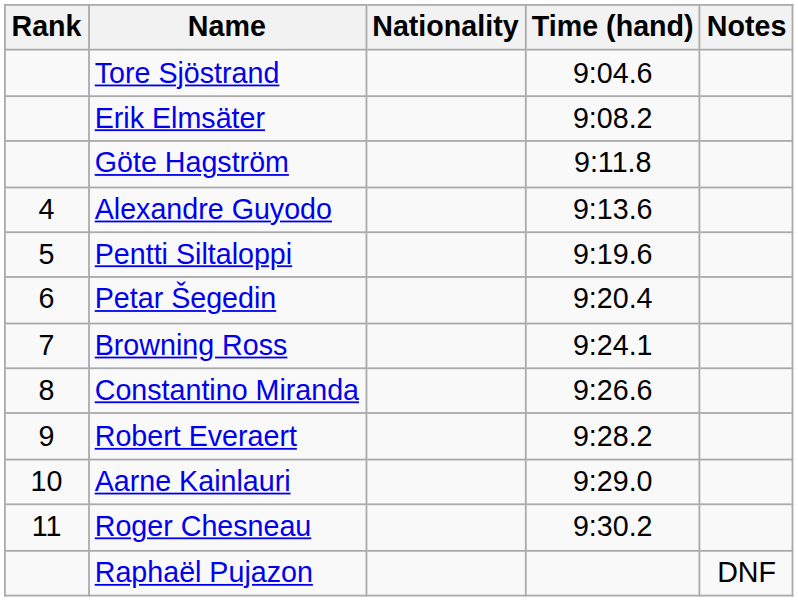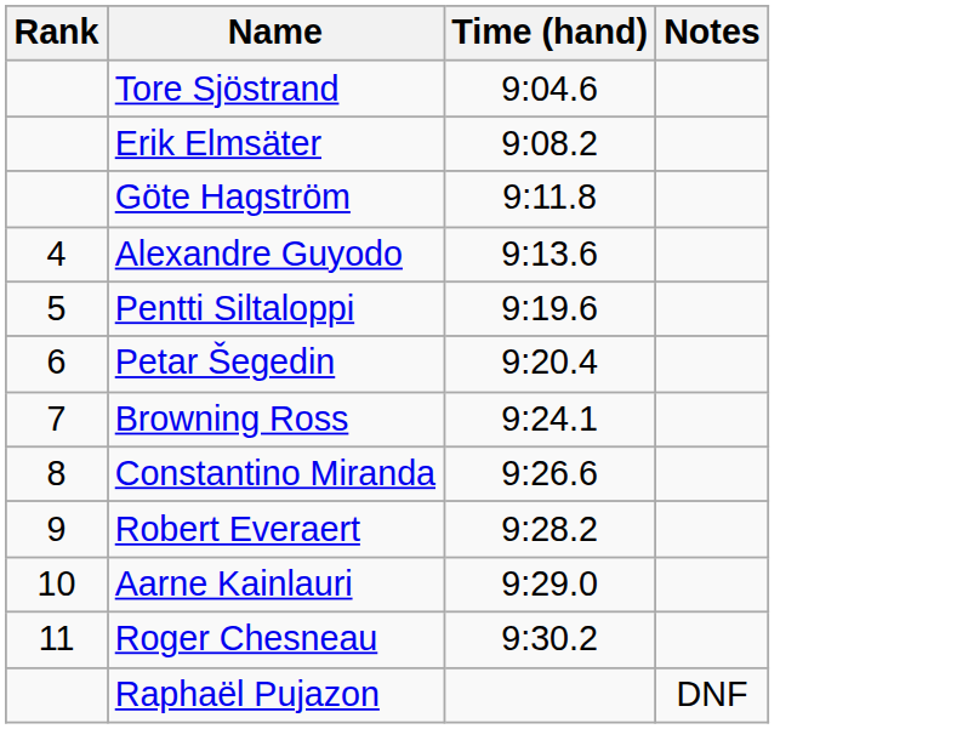- column: Nationality
